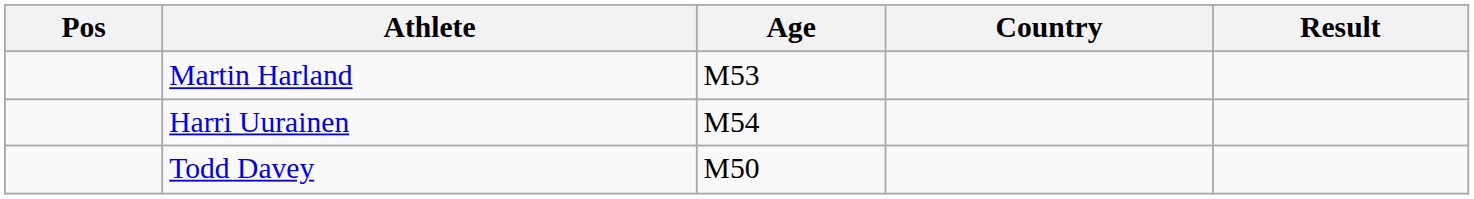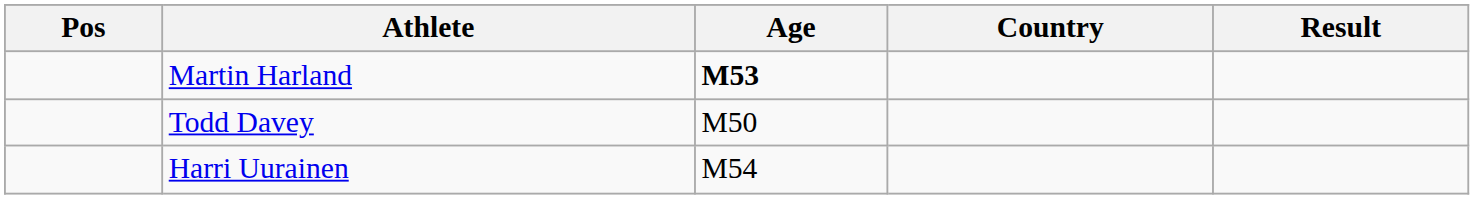Martin Harland | Age: normal -> bold
rows swapped: Todd Davey <-> Harri Uurainen
